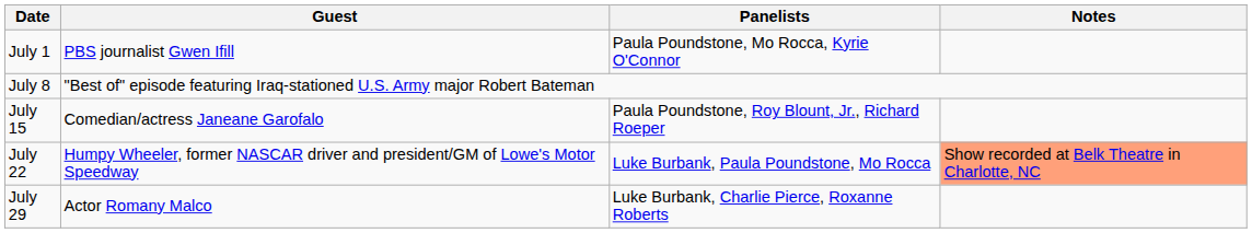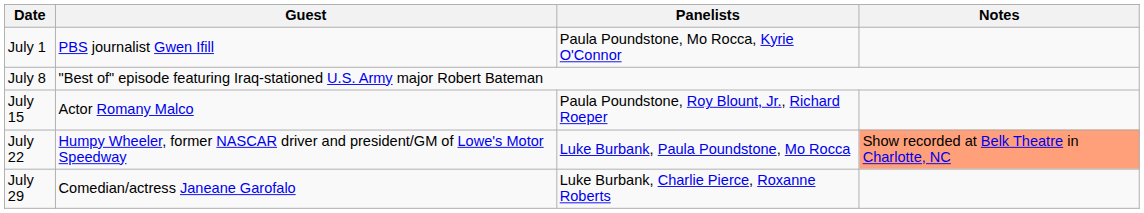July 15 | Guest: Comedian/actress Janeane Garofalo -> Actor Romany Malco
July 29 | Guest: Actor Romany Malco -> Comedian/actress Janeane Garofalo
